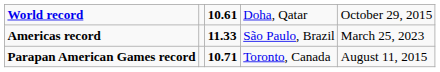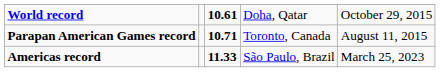rows swapped: Parapan American Games record <-> Americas record
